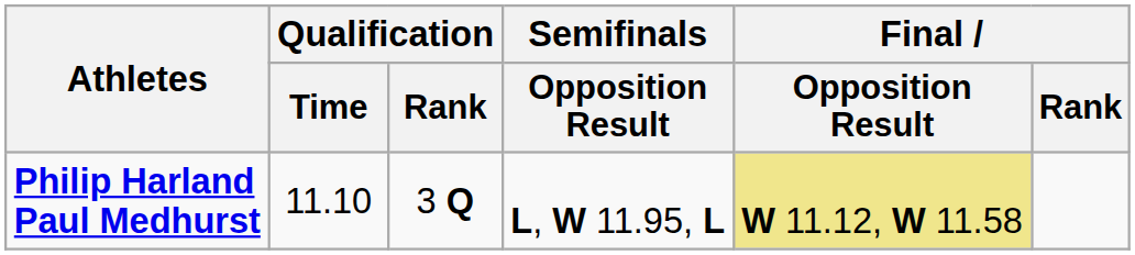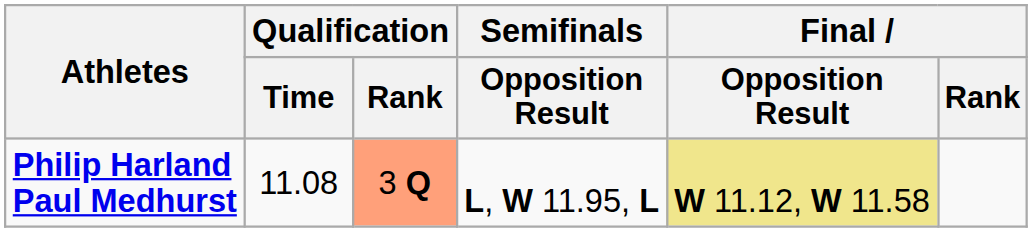Philip Harland Paul Medhurst | Qualification / Time: 11.10 -> 11.08
Philip Harland Paul Medhurst | Qualification / Rank: no background -> lightsalmon background
